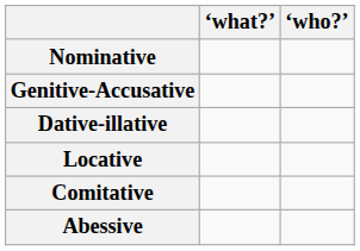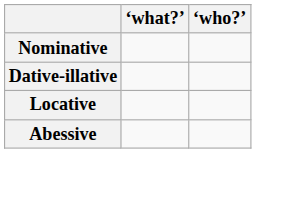- row: Genitive-Accusative
- row: Comitative
